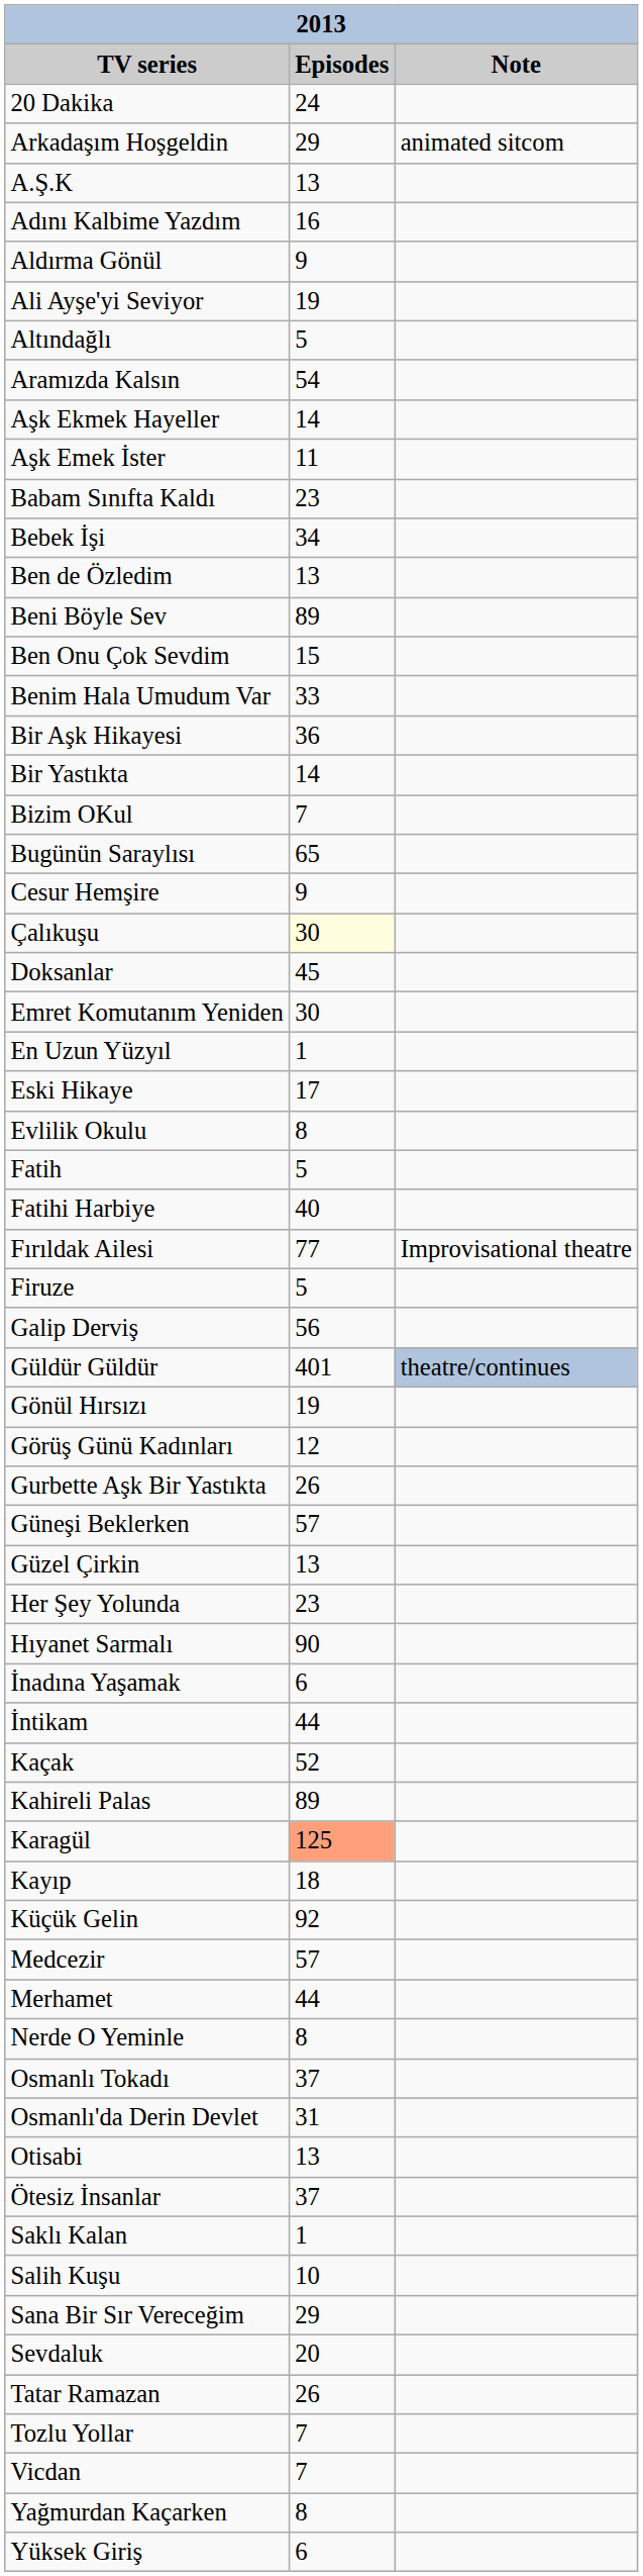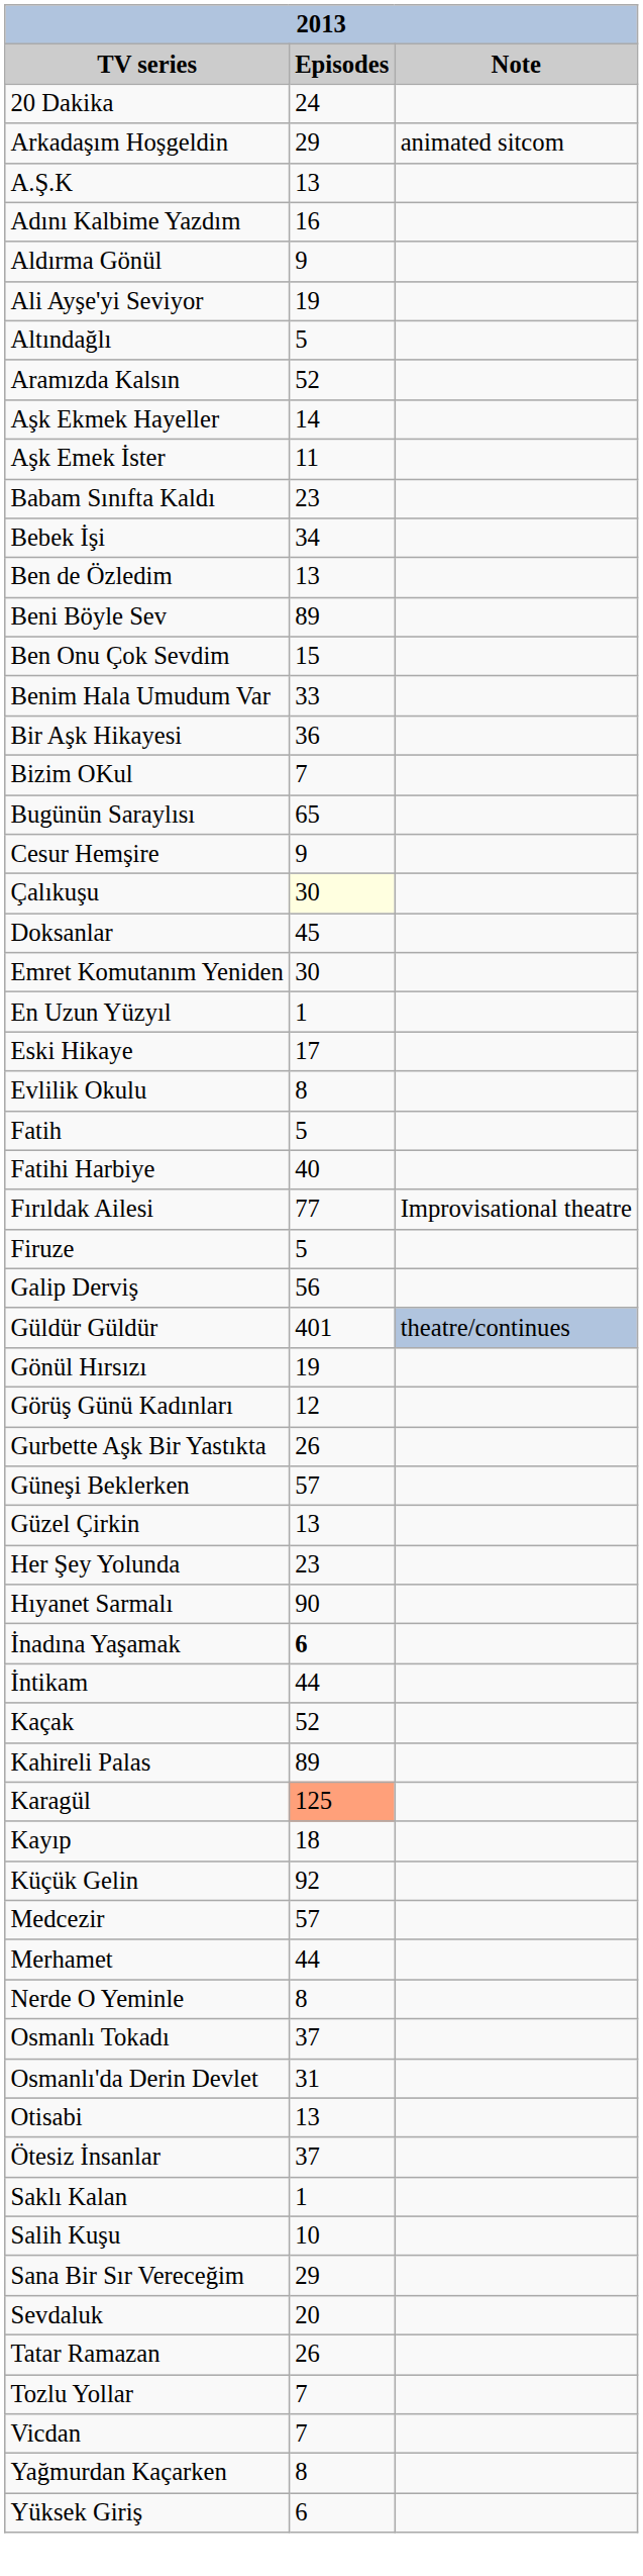Aramızda Kalsın | Episodes: 54 -> 52
- row: Bir Yastıkta | 14
İnadına Yaşamak | Episodes: normal -> bold
